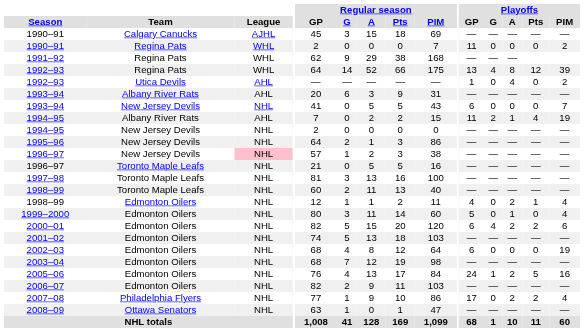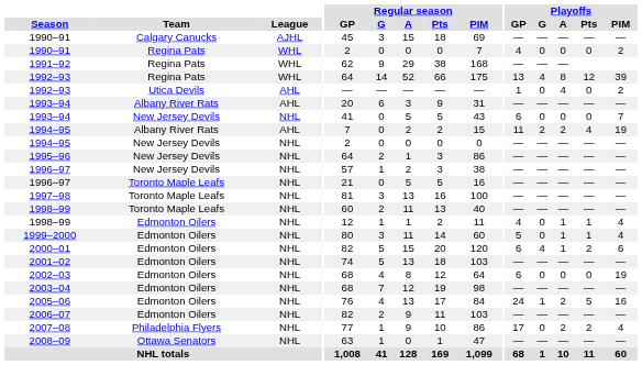1990–91 / Regina Pats | Playoffs / GP: 11 -> 4
1994–95 / Albany River Rats | Playoffs / A: 1 -> 2
1996–97 / New Jersey Devils | League: pink background -> no background
1998–99 / Edmonton Oilers | Playoffs / A: 2 -> 1
1999–2000 | Playoffs / Pts: 0 -> 1
2000–01 | Playoffs / A: 2 -> 1
